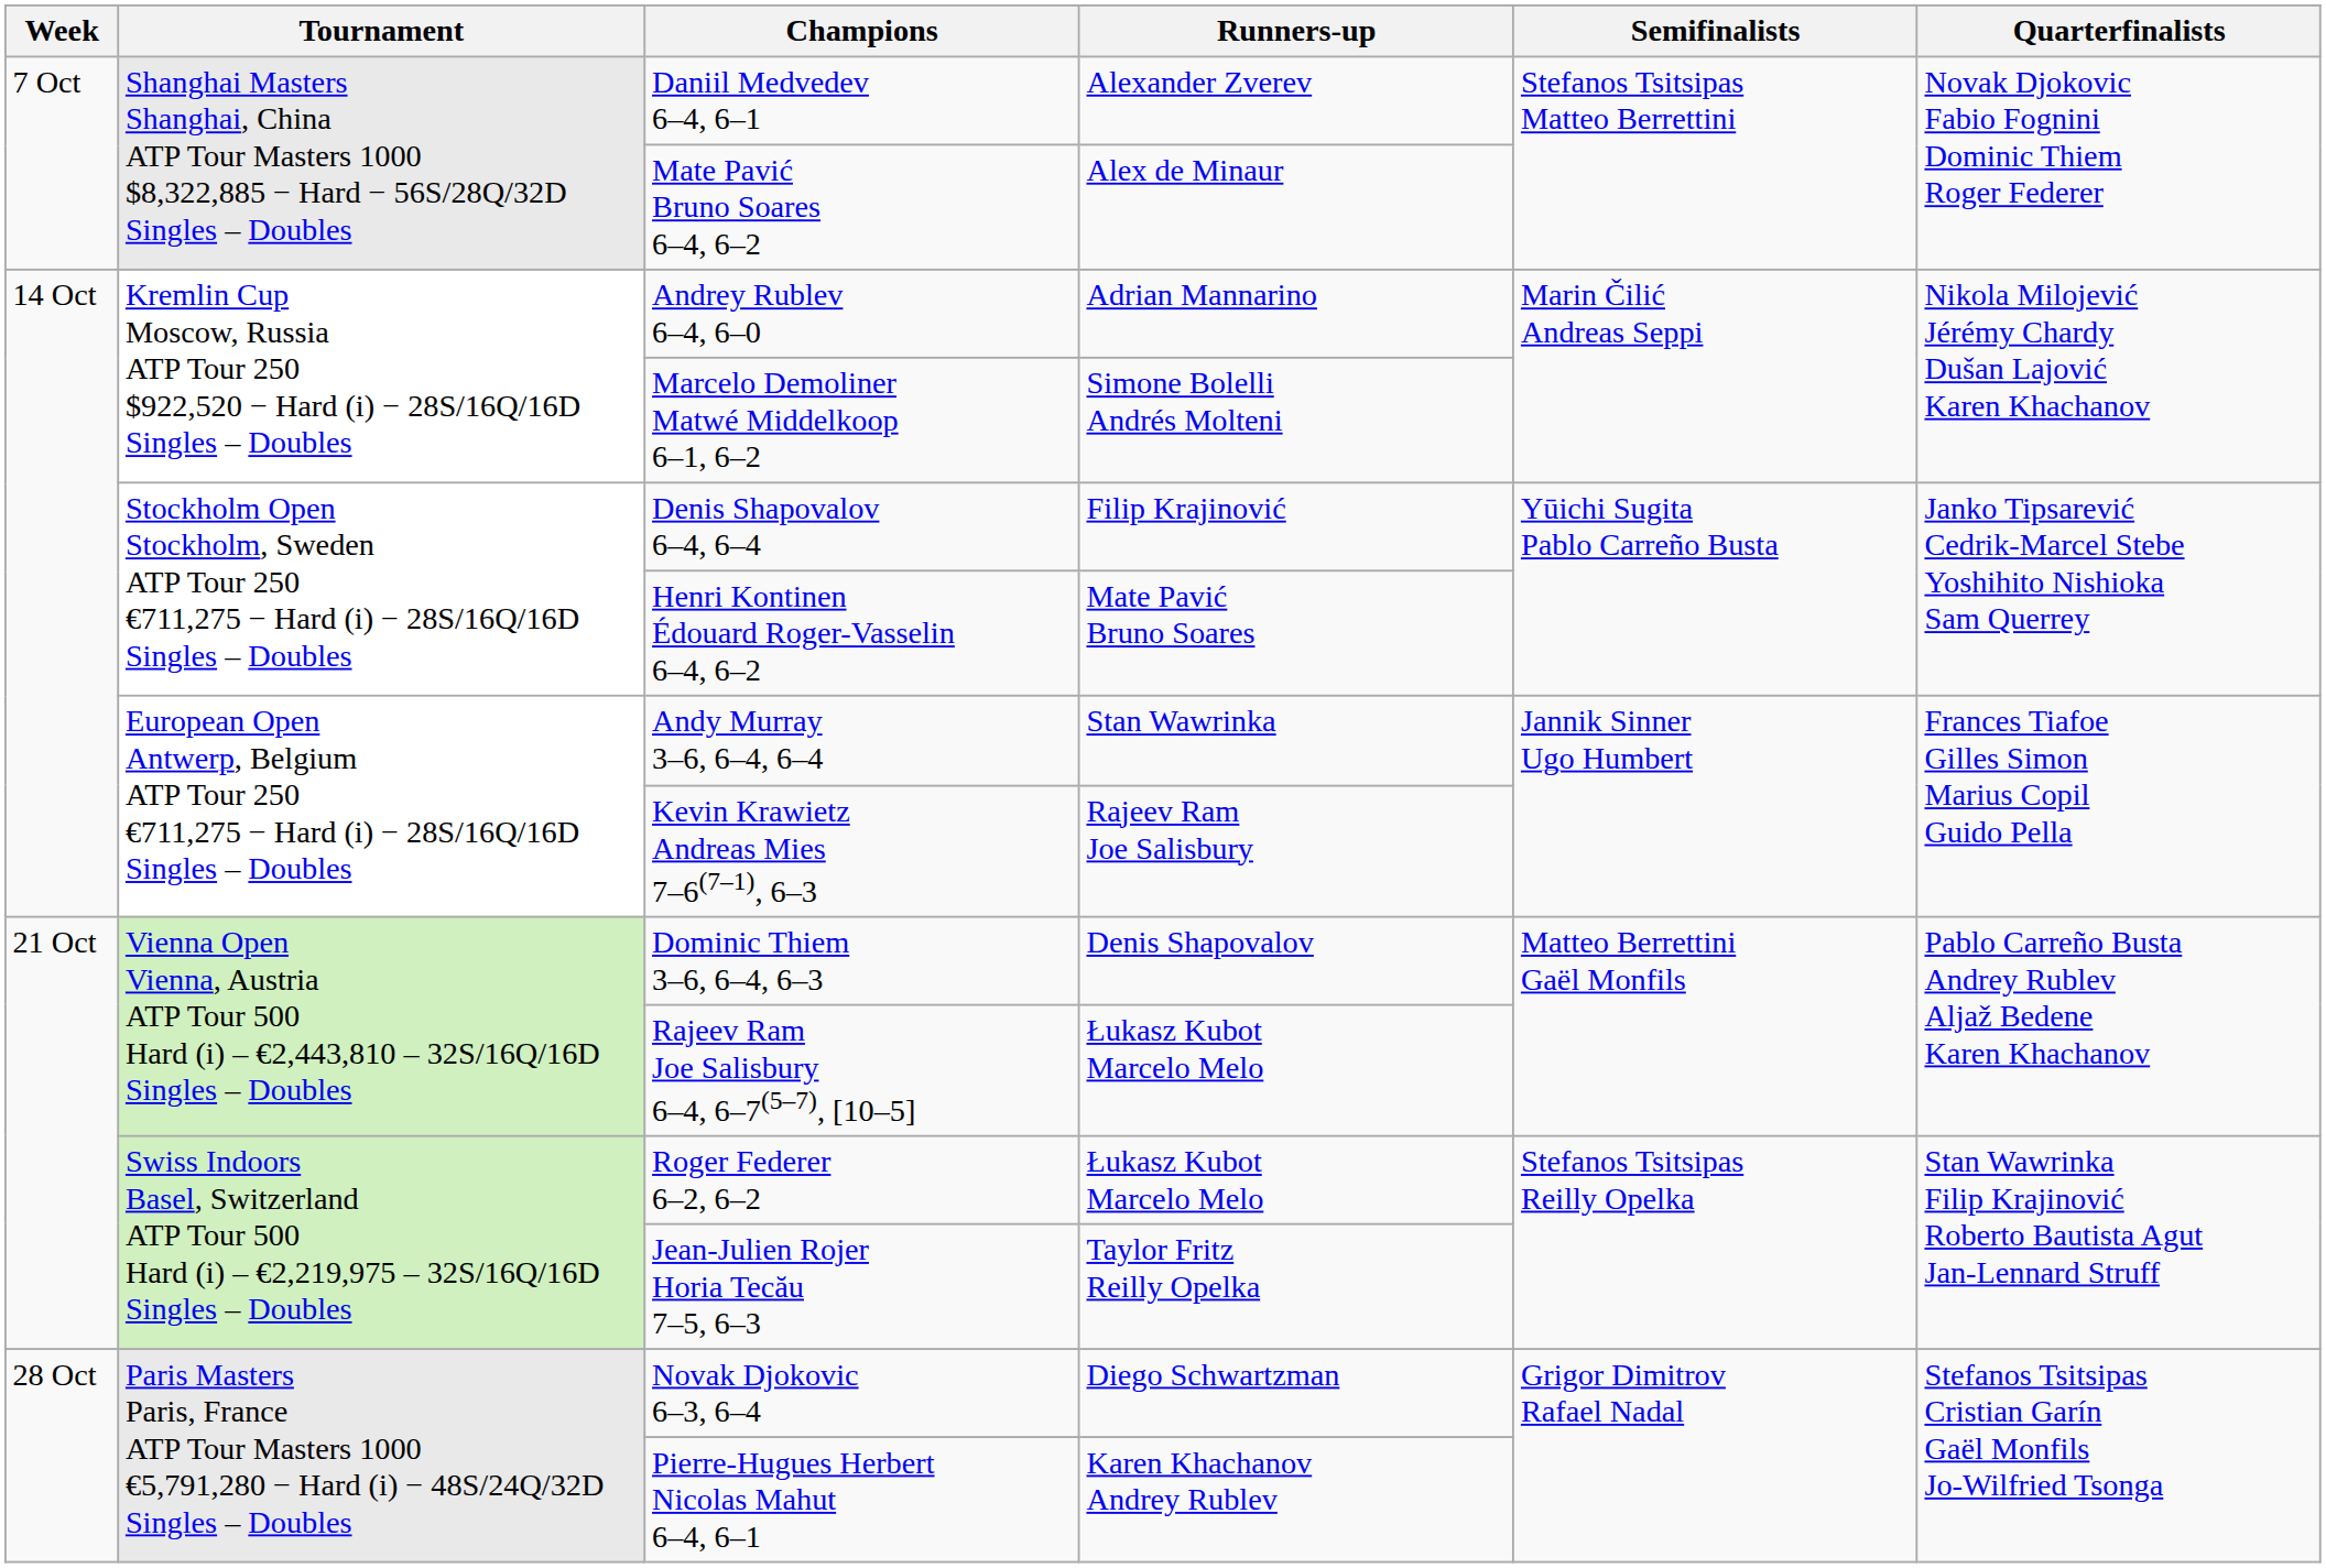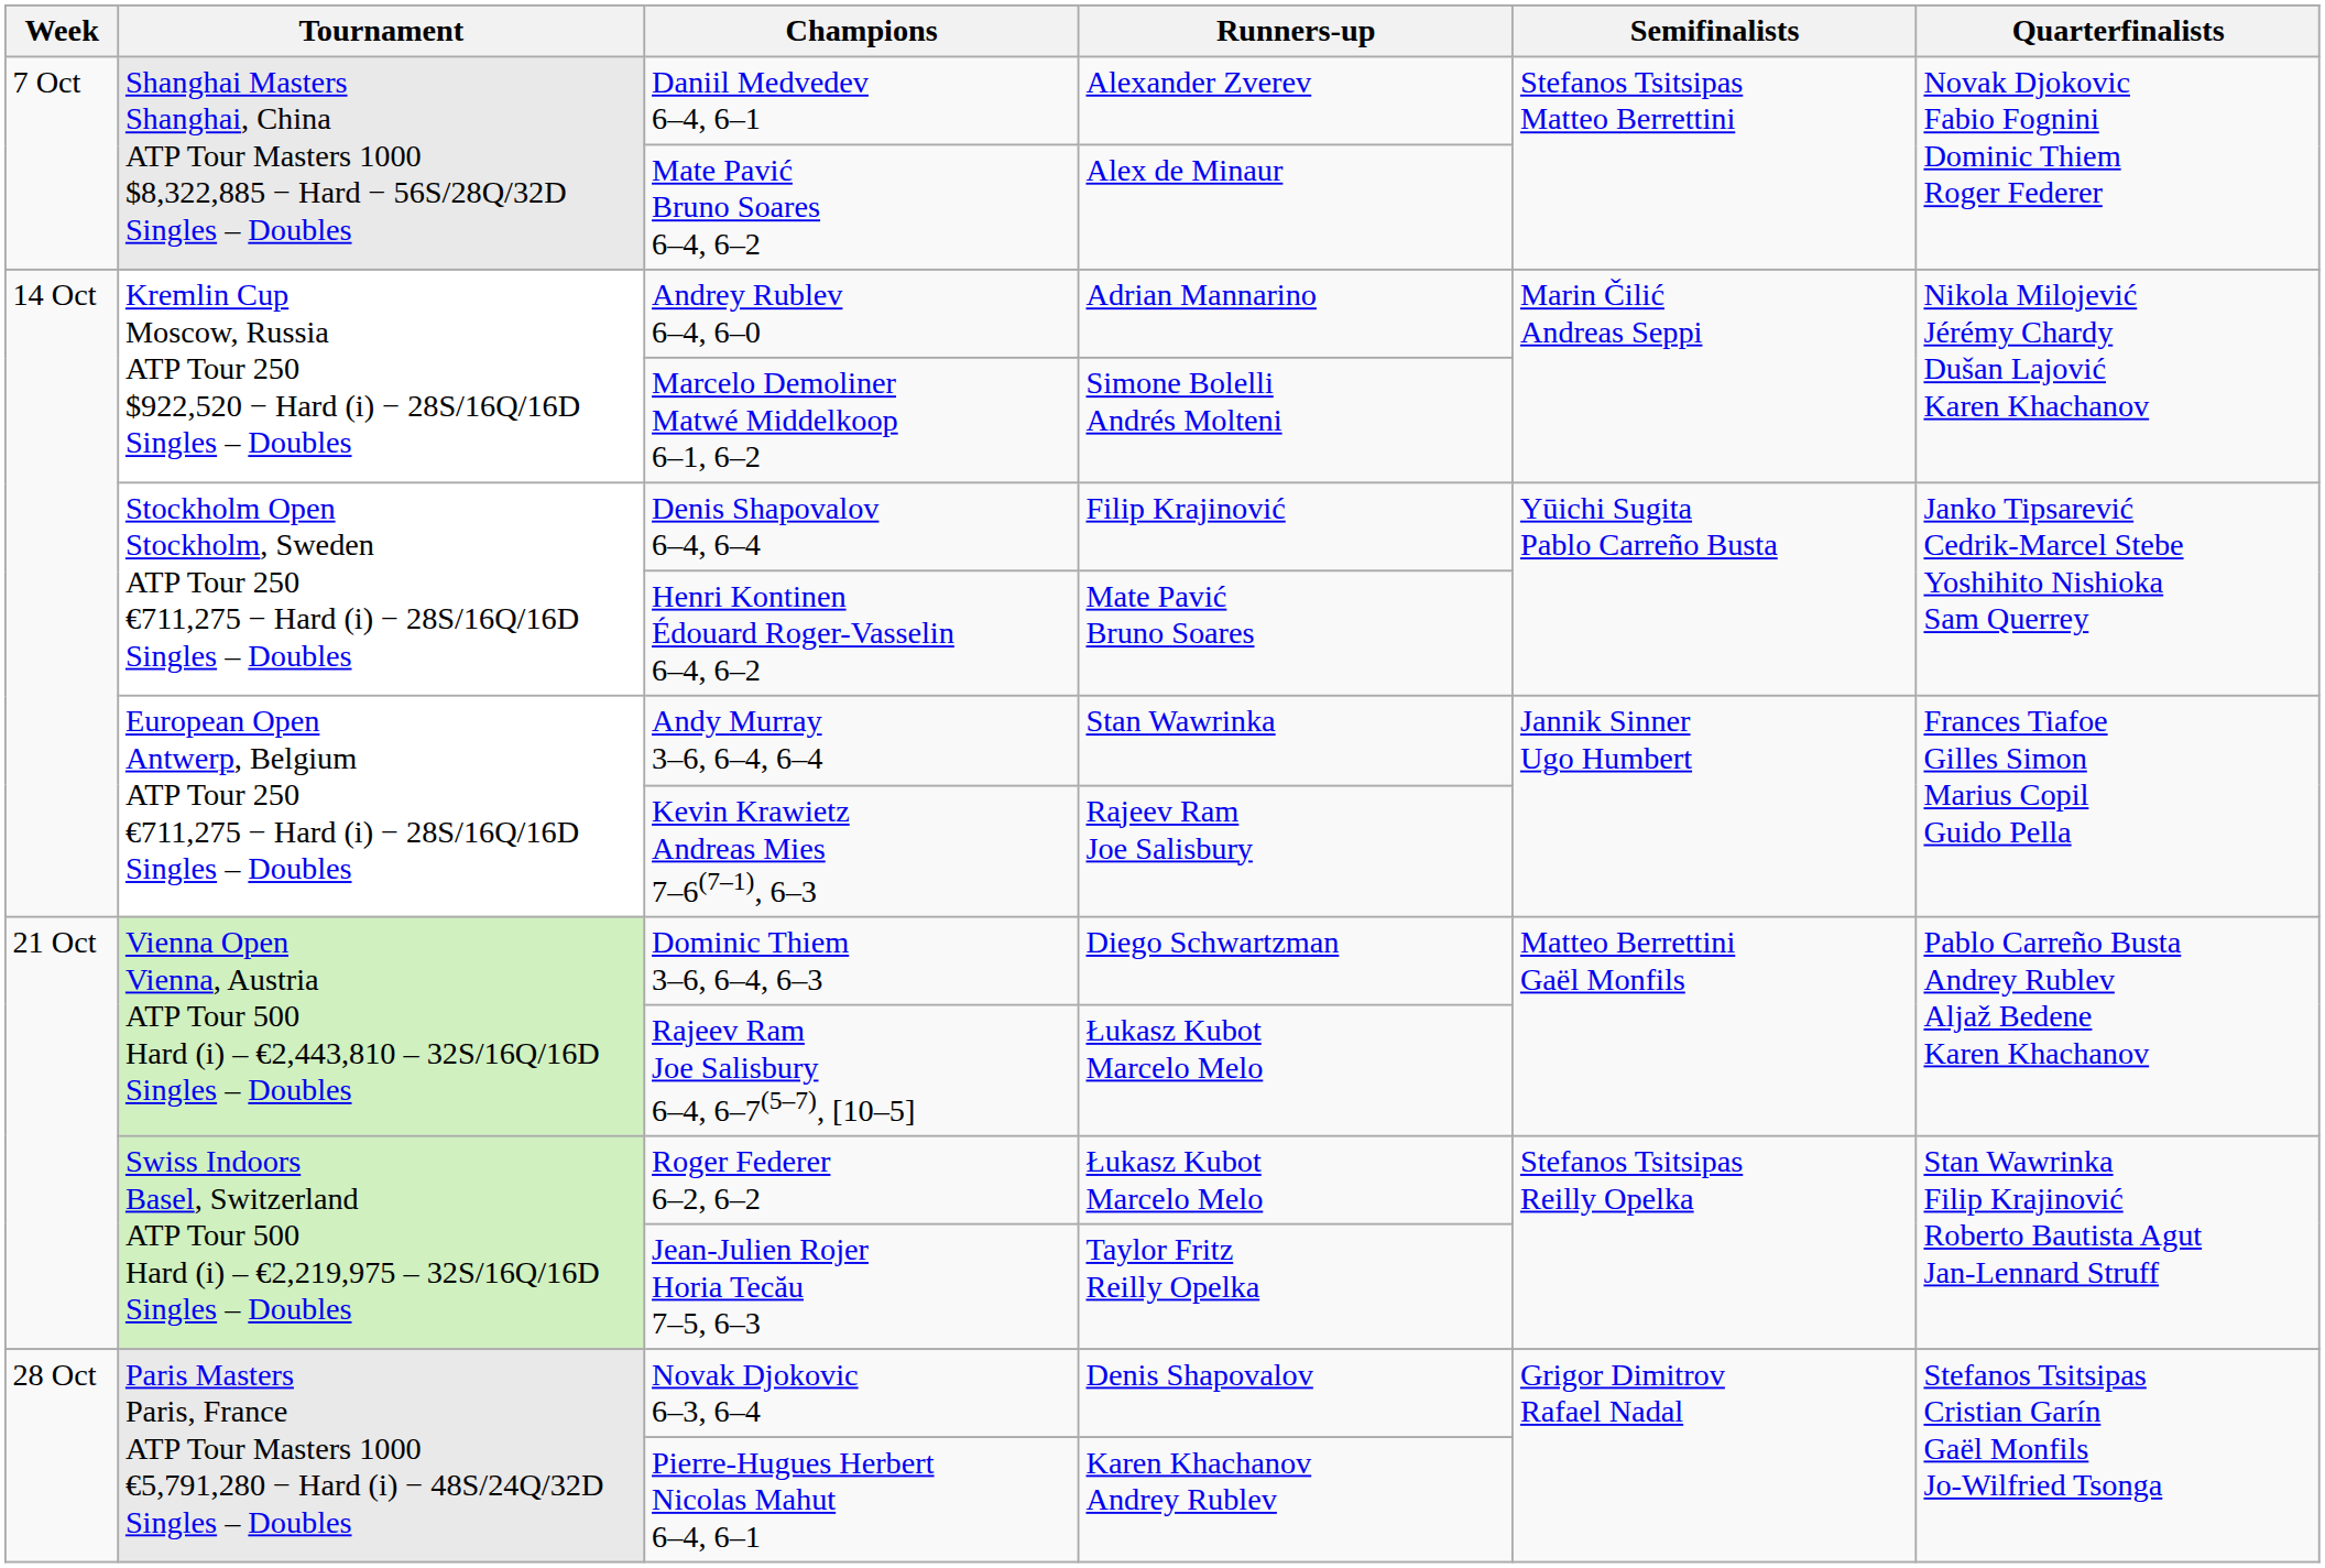Dominic Thiem 3–6, 6–4, 6–3 | Runners-up: Denis Shapovalov -> Diego Schwartzman
Novak Djokovic 6–3, 6–4 | Runners-up: Diego Schwartzman -> Denis Shapovalov
